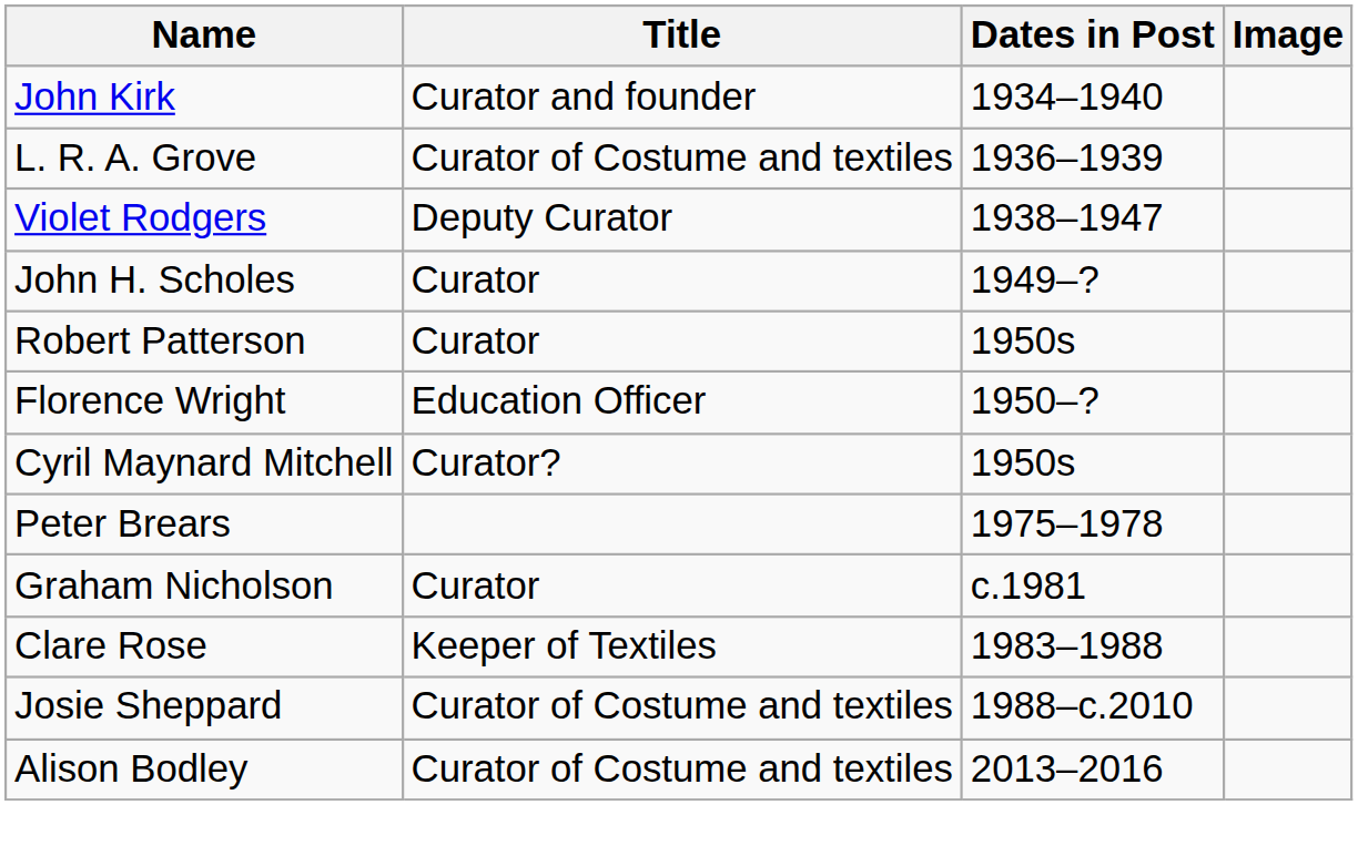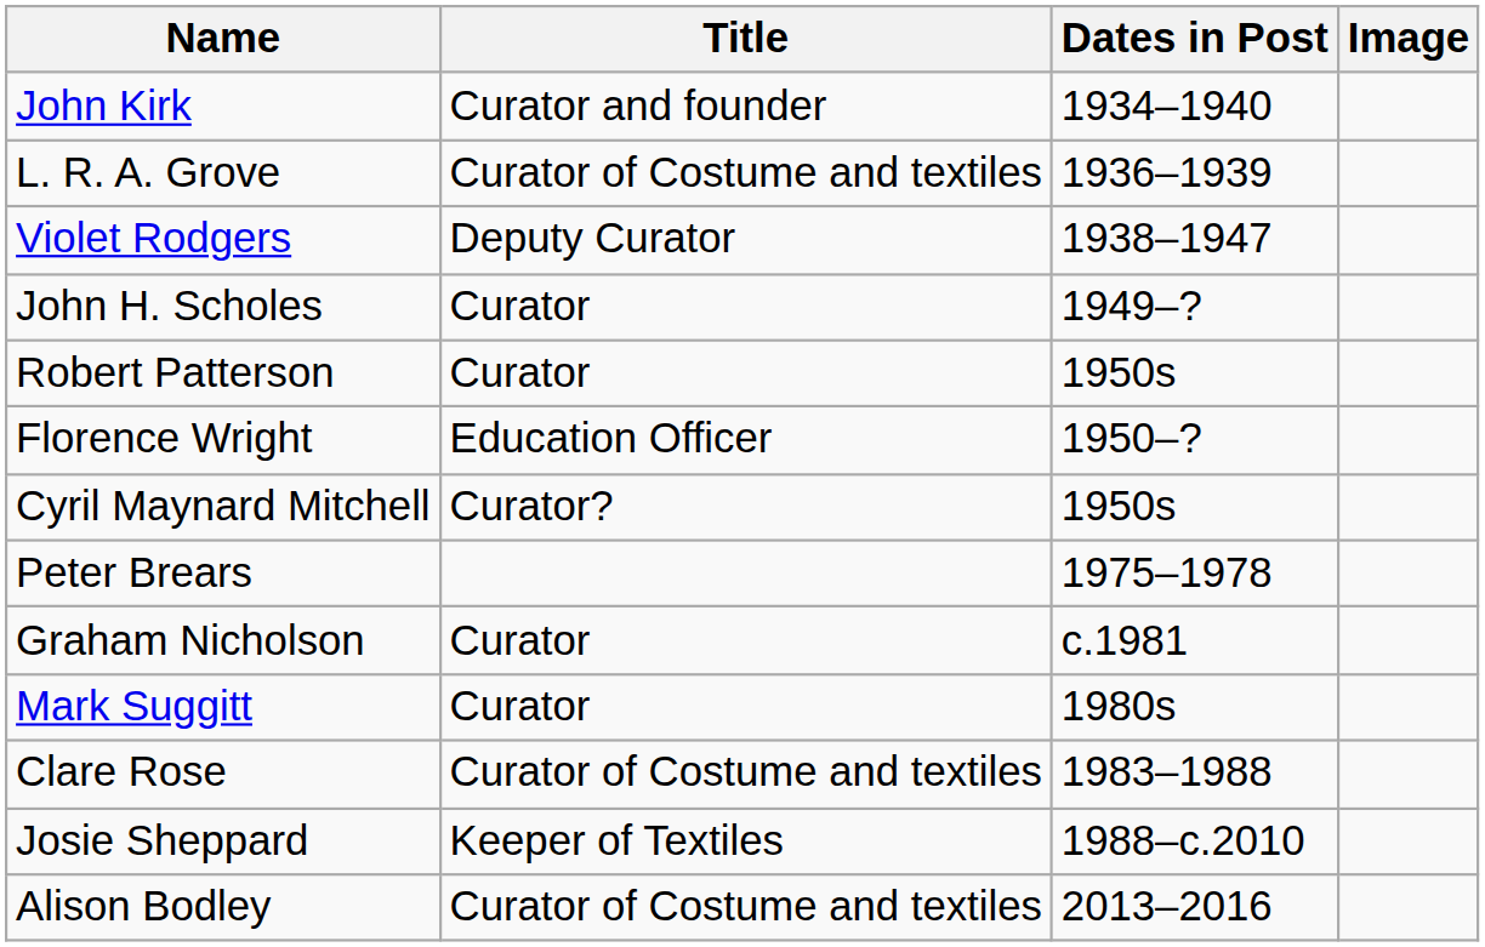+ row: Mark Suggitt | Curator | 1980s
Clare Rose | Title: Keeper of Textiles -> Curator of Costume and textiles
Josie Sheppard | Title: Curator of Costume and textiles -> Keeper of Textiles
